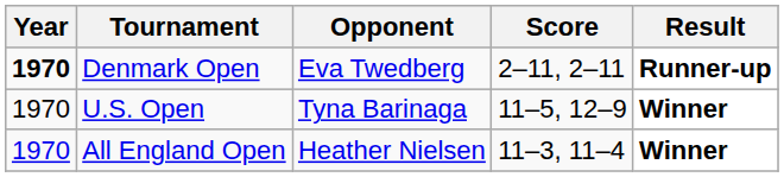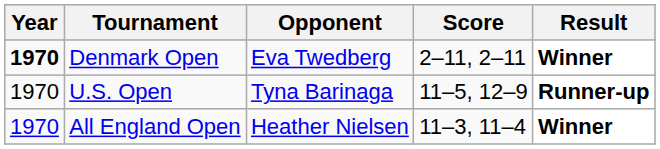Denmark Open | Result: Runner-up -> Winner
U.S. Open | Result: Winner -> Runner-up
